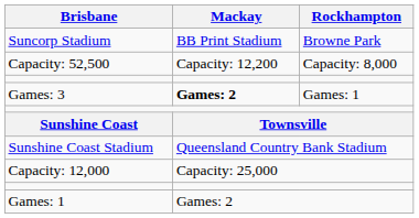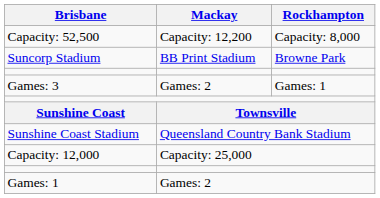rows swapped: Suncorp Stadium <-> Capacity: 52,500
Games: 3 | Mackay: bold -> normal
